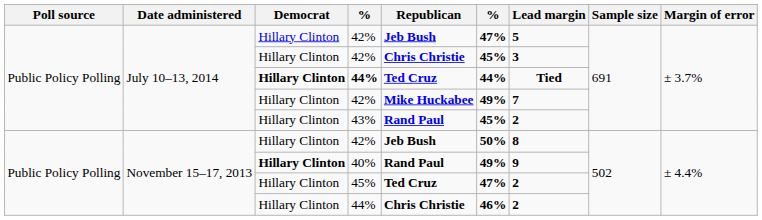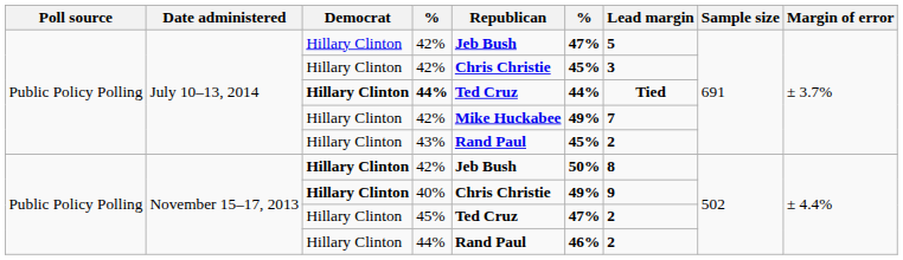November 15–17, 2013 / 42% | Democrat: normal -> bold
40% | Republican: Rand Paul -> Chris Christie
November 15–17, 2013 / 44% | Republican: Chris Christie -> Rand Paul
